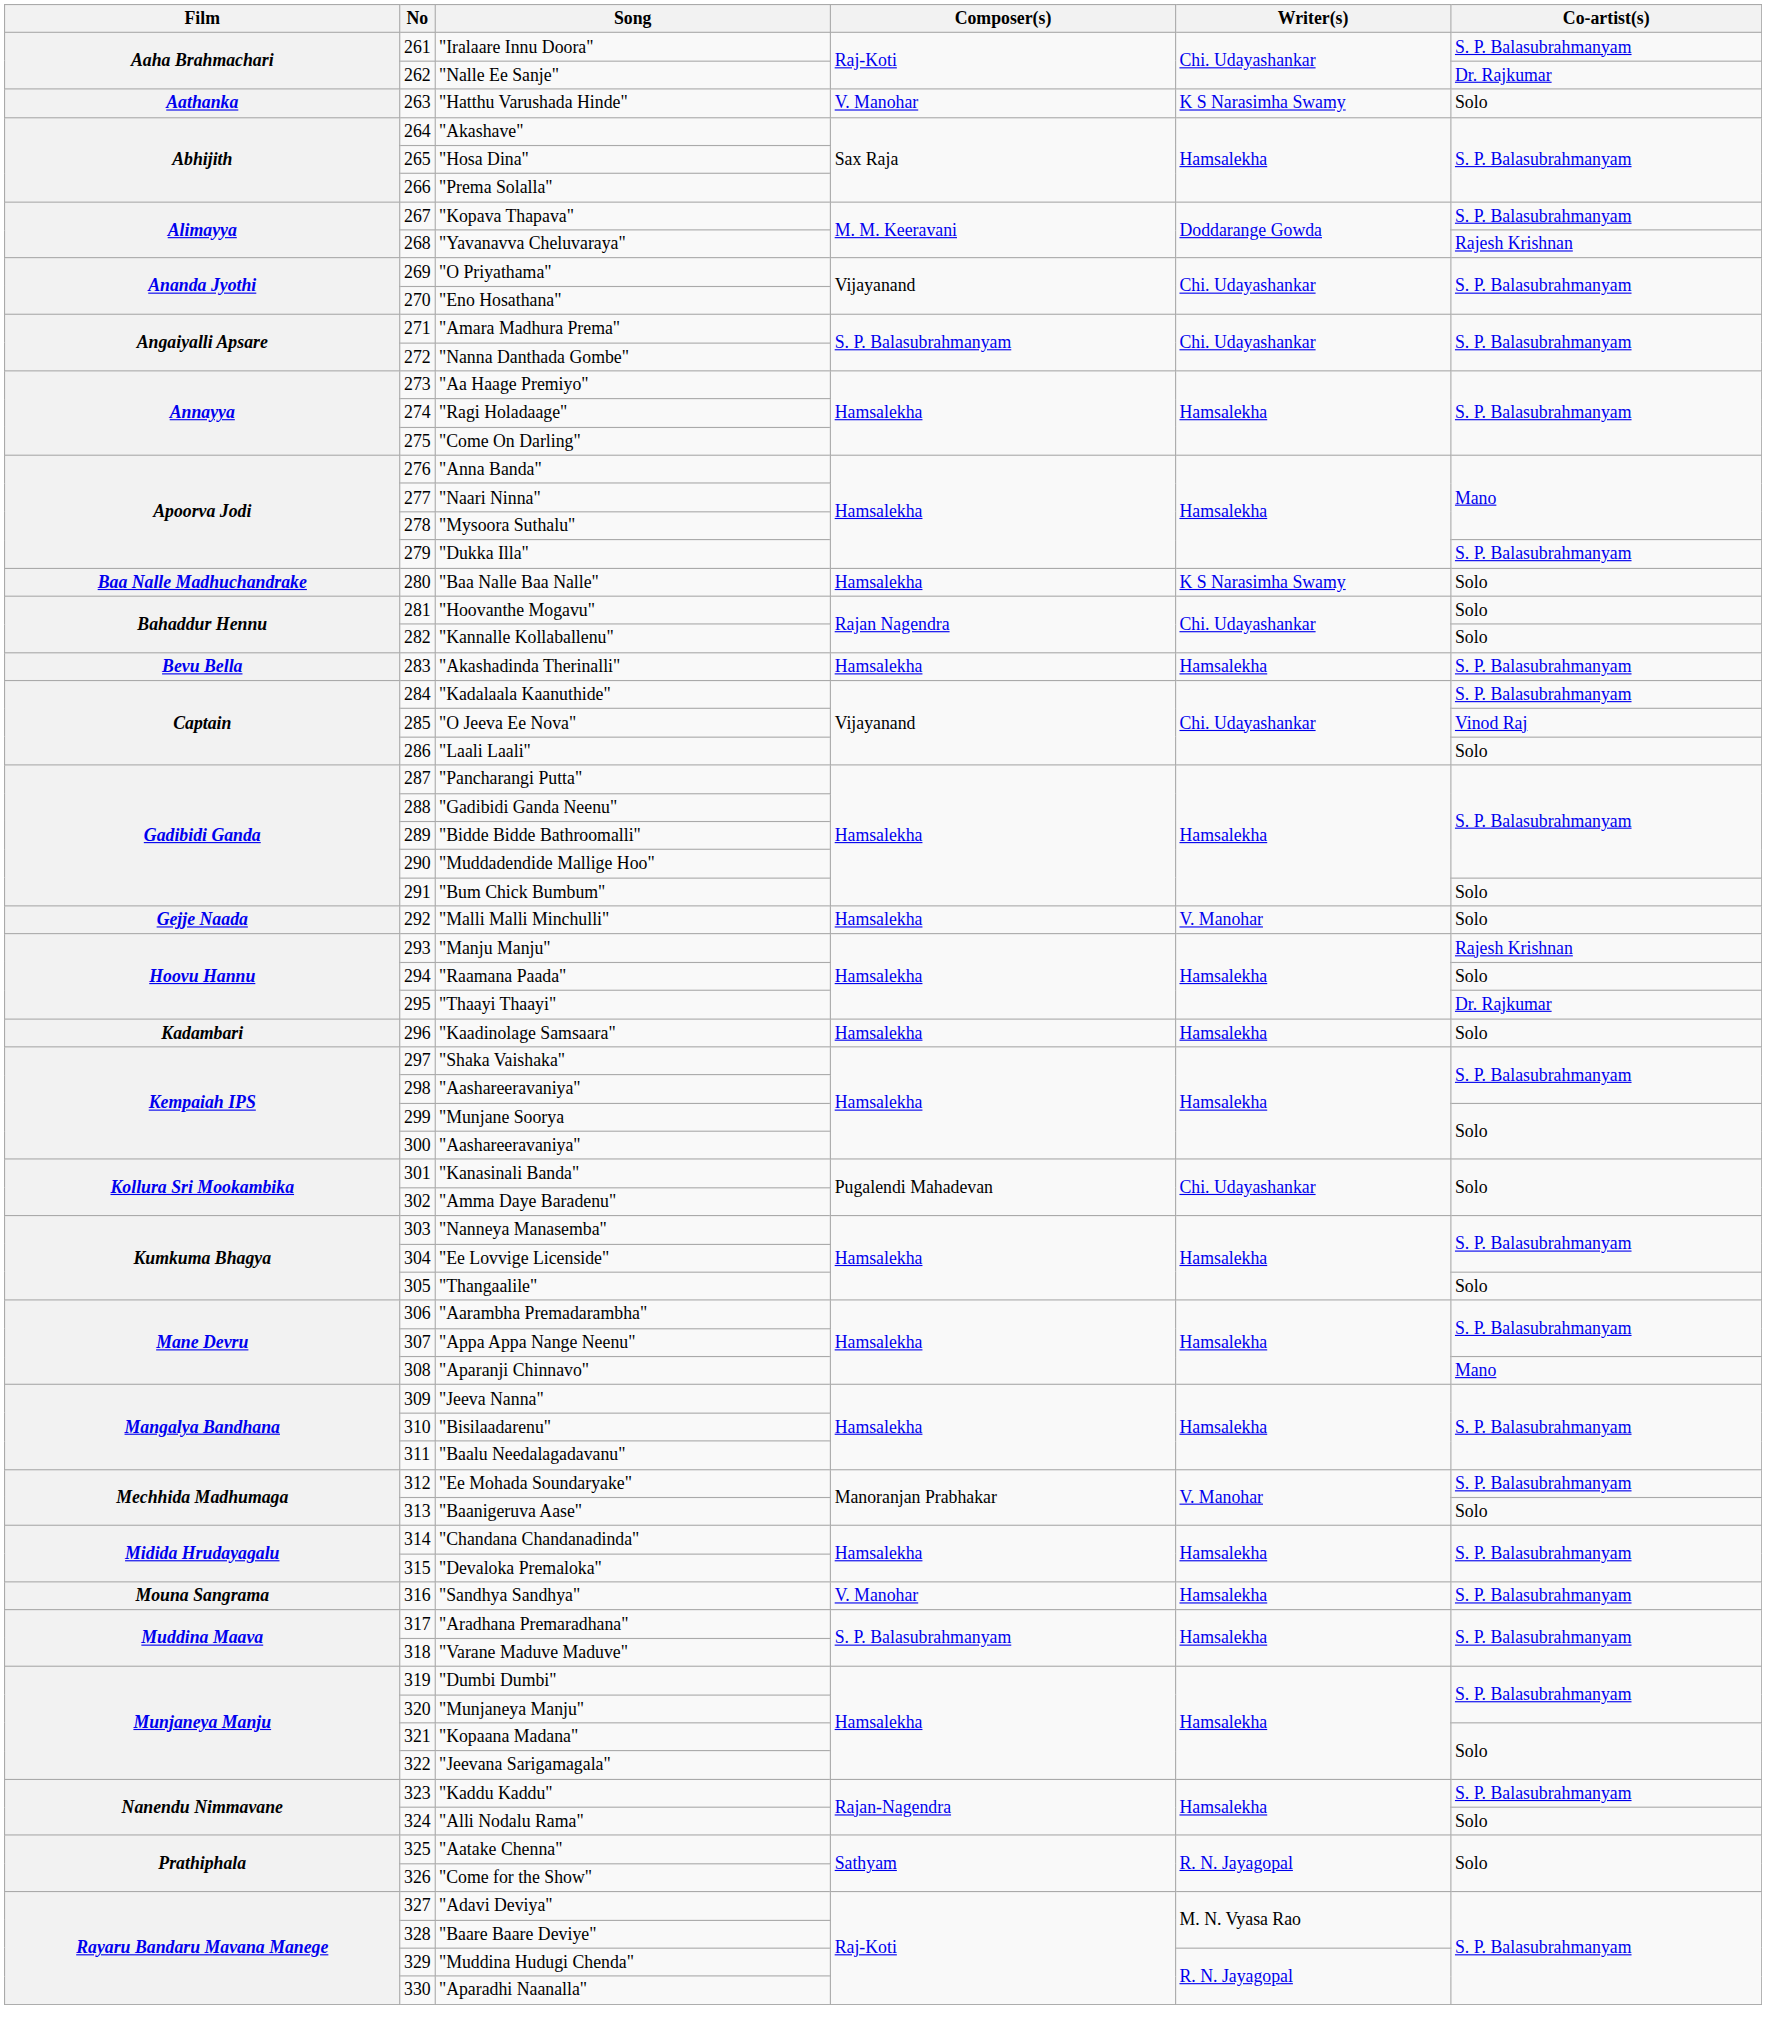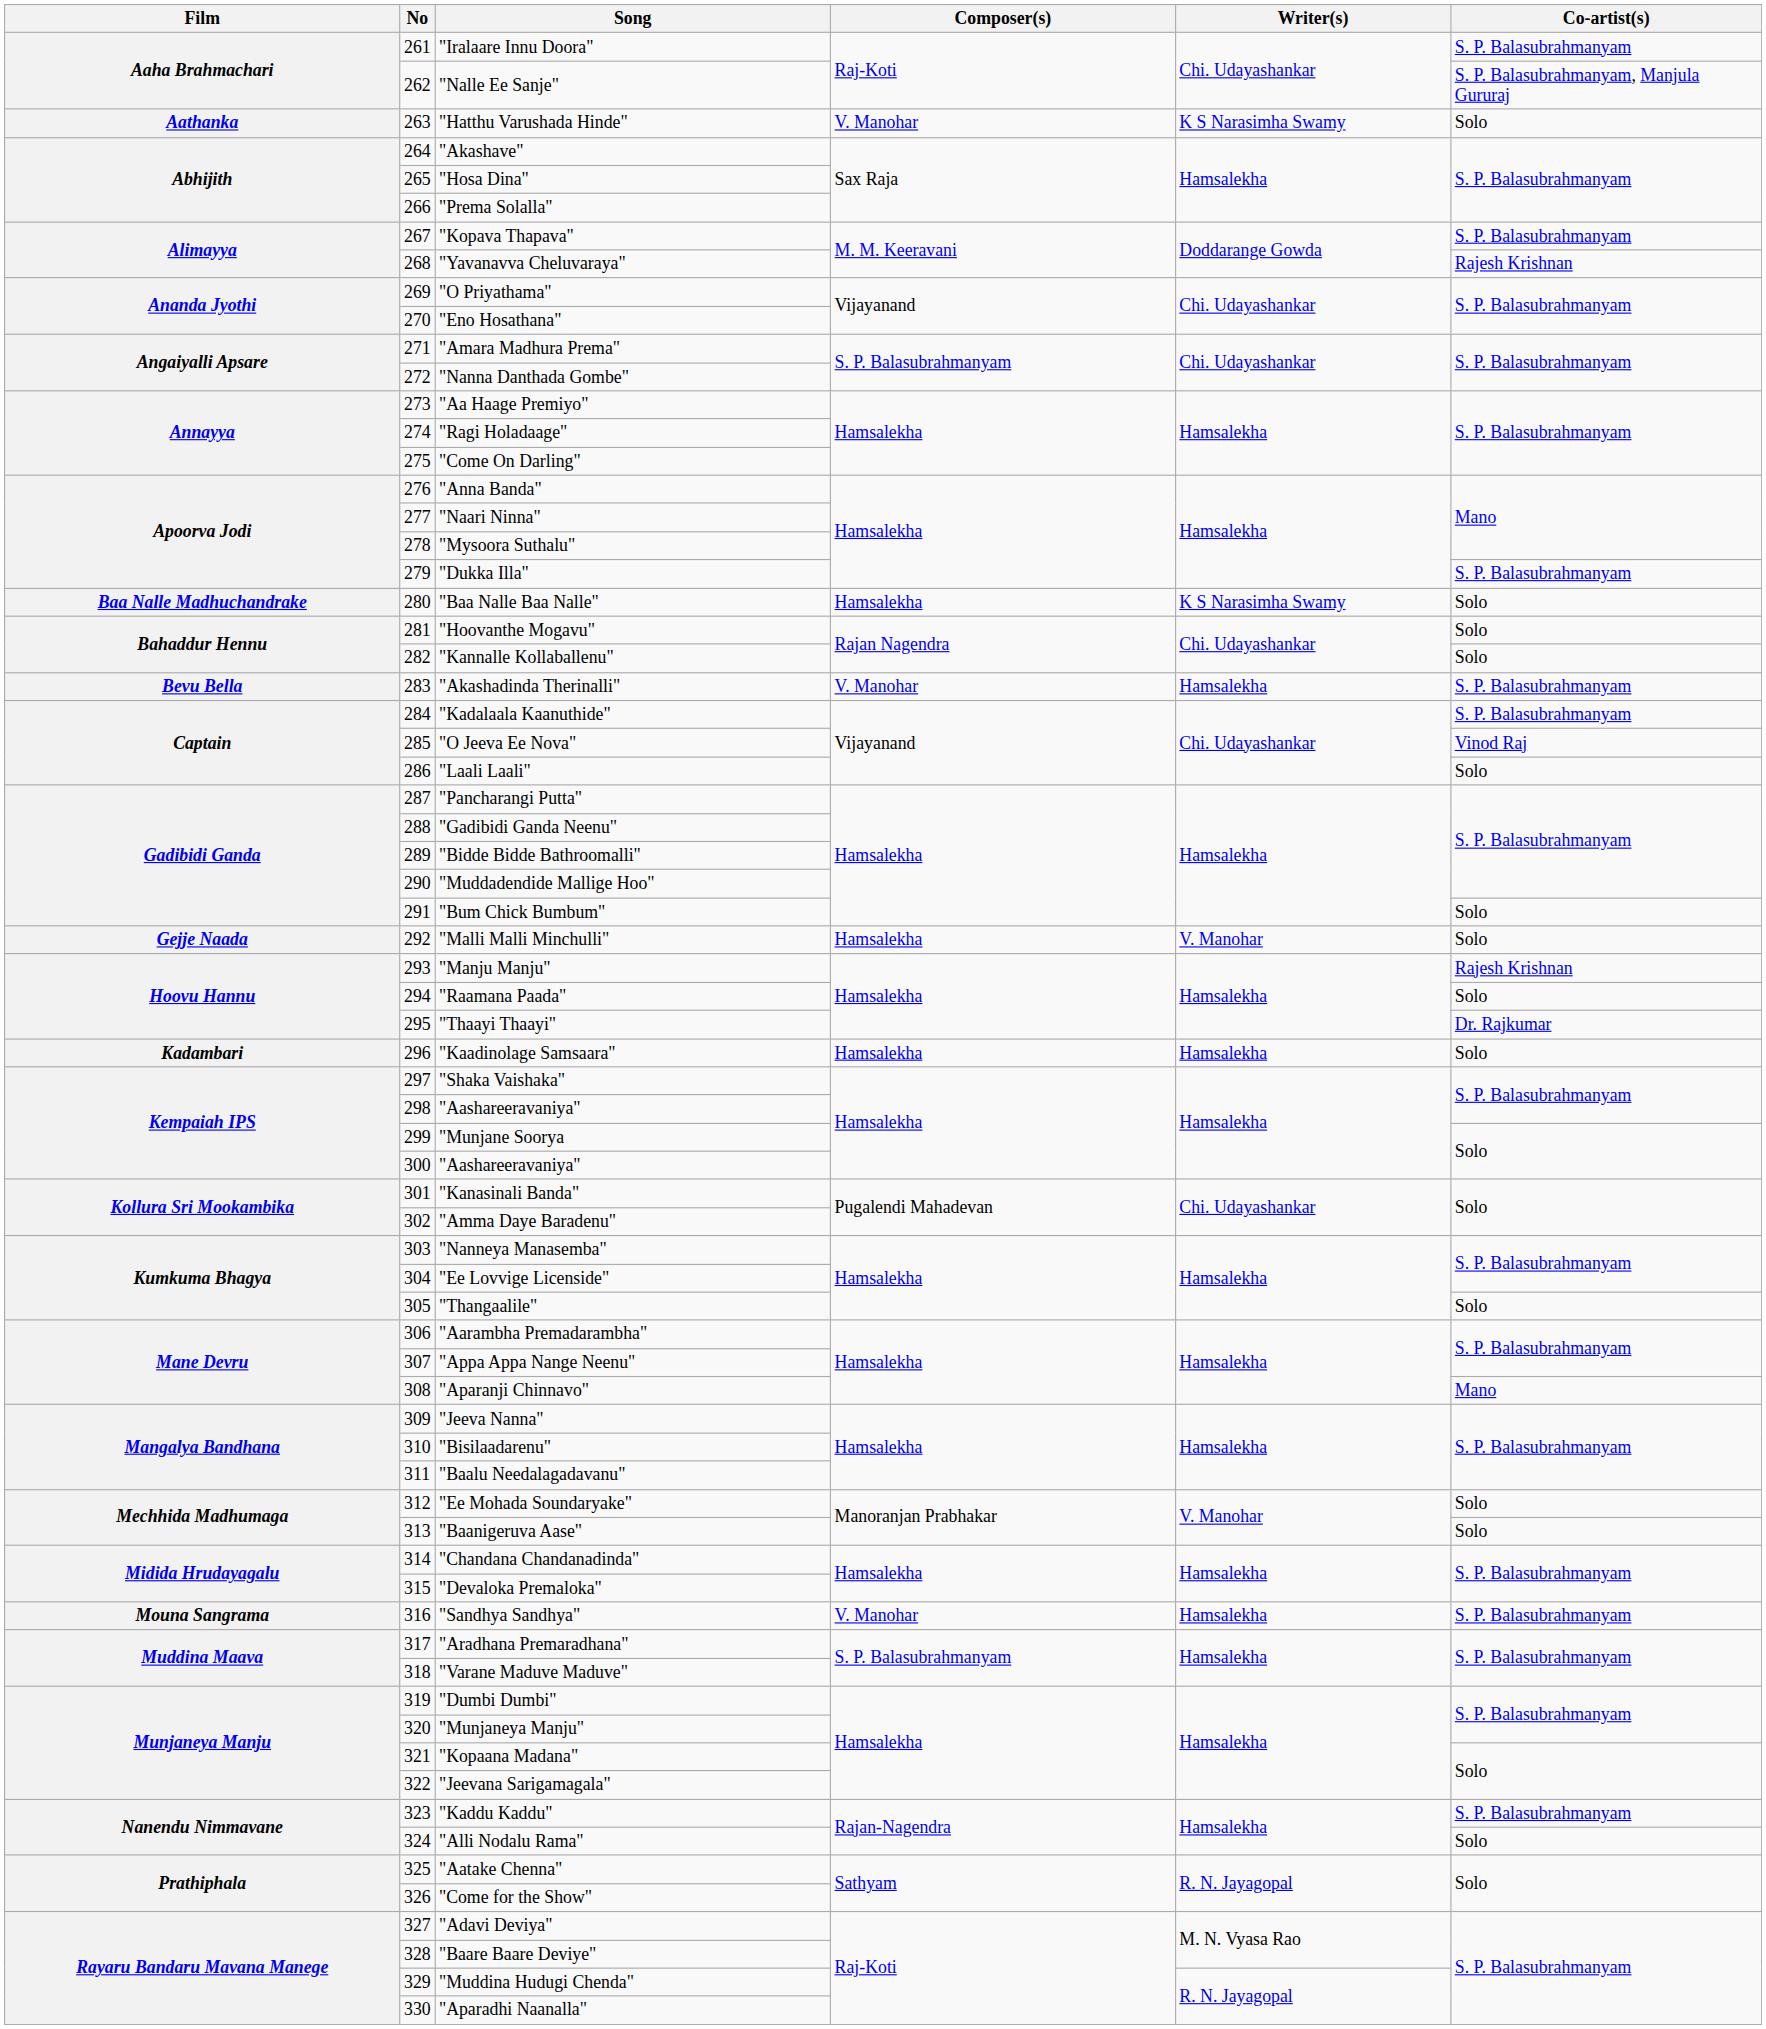"Nalle Ee Sanje" | Co-artist(s): Dr. Rajkumar -> S. P. Balasubrahmanyam, Manjula Gururaj
"Akashadinda Therinalli" | Composer(s): Hamsalekha -> V. Manohar
"Ee Mohada Soundaryake" | Co-artist(s): S. P. Balasubrahmanyam -> Solo
